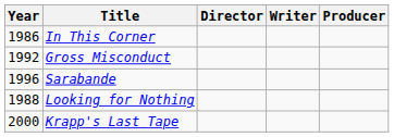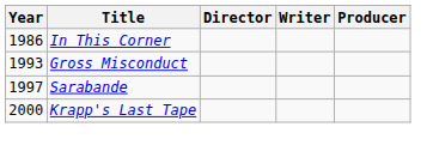Gross Misconduct | Year: 1992 -> 1993
Sarabande | Year: 1996 -> 1997
- row: 1988 | Looking for Nothing
